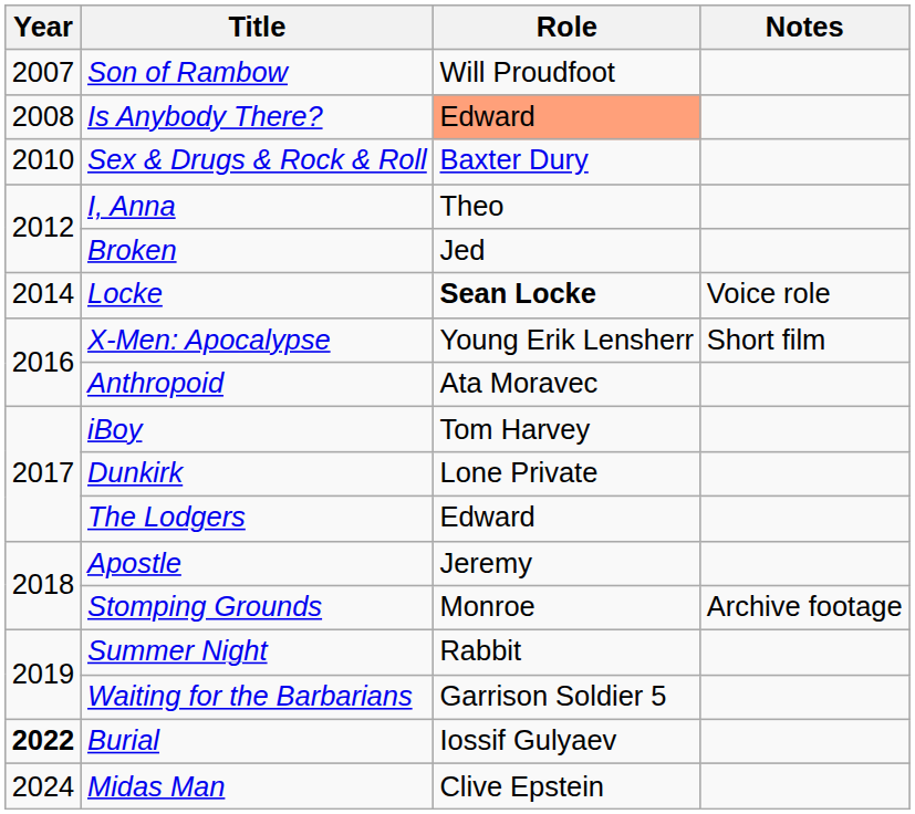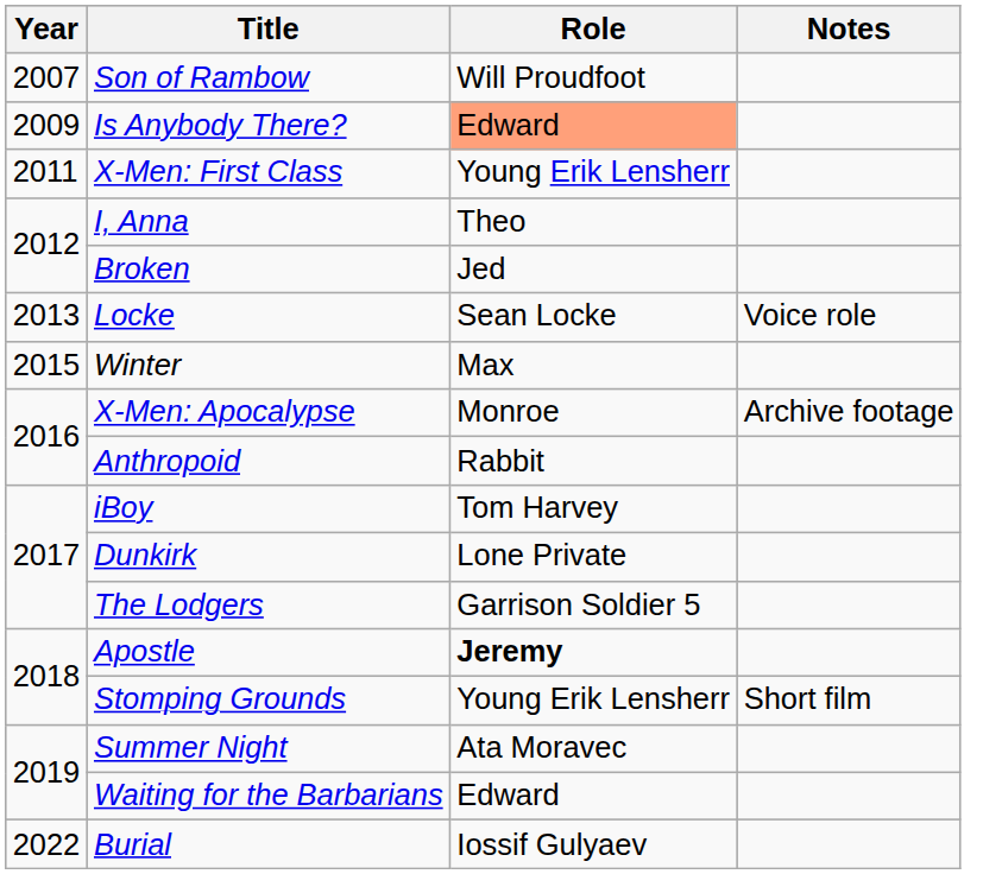Is Anybody There? | Year: 2008 -> 2009
- row: 2010 | Sex & Drugs & Rock & Roll | Baxter Dury
+ row: 2011 | X-Men: First Class | Young Erik Lensherr
Locke | Year: 2014 -> 2013
Locke | Role: bold -> normal
+ row: 2015 | Winter | Max
X-Men: Apocalypse | Role: Young Erik Lensherr -> Monroe
X-Men: Apocalypse | Notes: Short film -> Archive footage
Anthropoid | Role: Ata Moravec -> Rabbit
The Lodgers | Role: Edward -> Garrison Soldier 5
Apostle | Role: normal -> bold
Stomping Grounds | Role: Monroe -> Young Erik Lensherr
Stomping Grounds | Notes: Archive footage -> Short film
Summer Night | Role: Rabbit -> Ata Moravec
Waiting for the Barbarians | Role: Garrison Soldier 5 -> Edward
Burial | Year: bold -> normal
- row: 2024 | Midas Man | Clive Epstein
